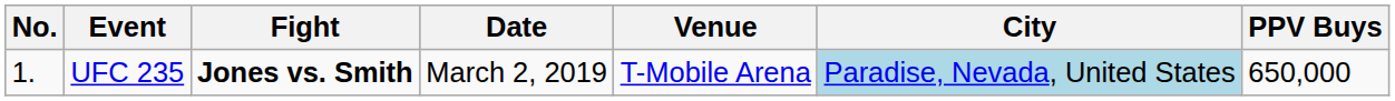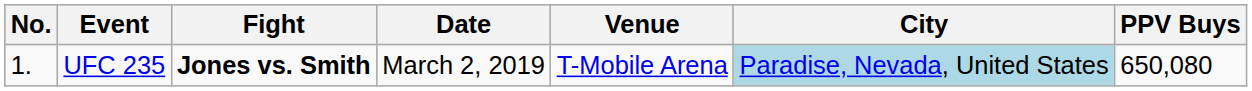UFC 235 | PPV Buys: 650,000 -> 650,080
